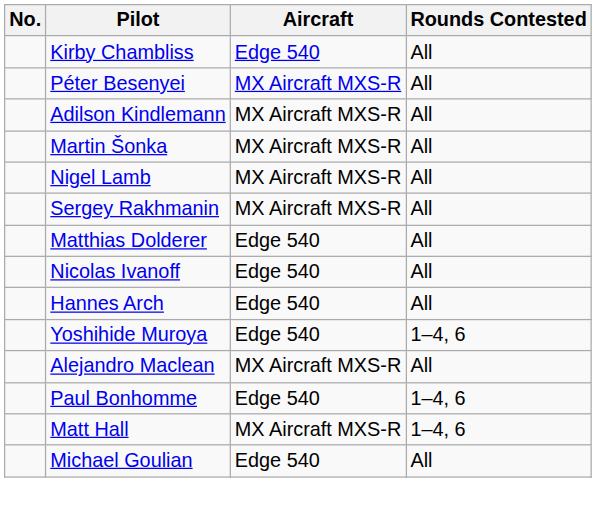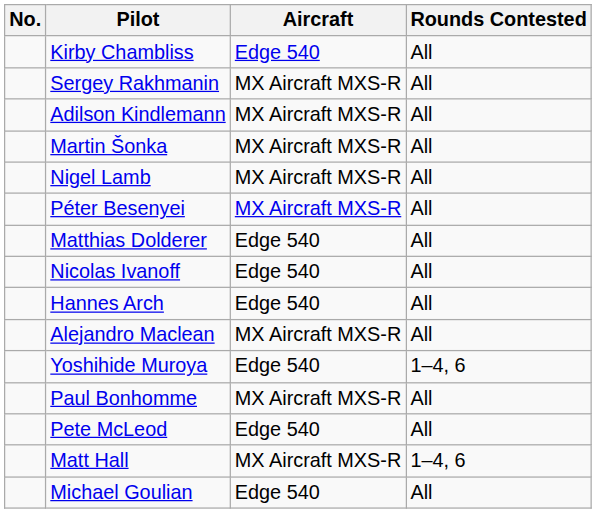rows swapped: Péter Besenyei <-> Sergey Rakhmanin
rows swapped: Yoshihide Muroya <-> Alejandro Maclean
Paul Bonhomme | Aircraft: Edge 540 -> MX Aircraft MXS-R
Paul Bonhomme | Rounds Contested: 1–4, 6 -> All
+ row: Pete McLeod | Edge 540 | All
